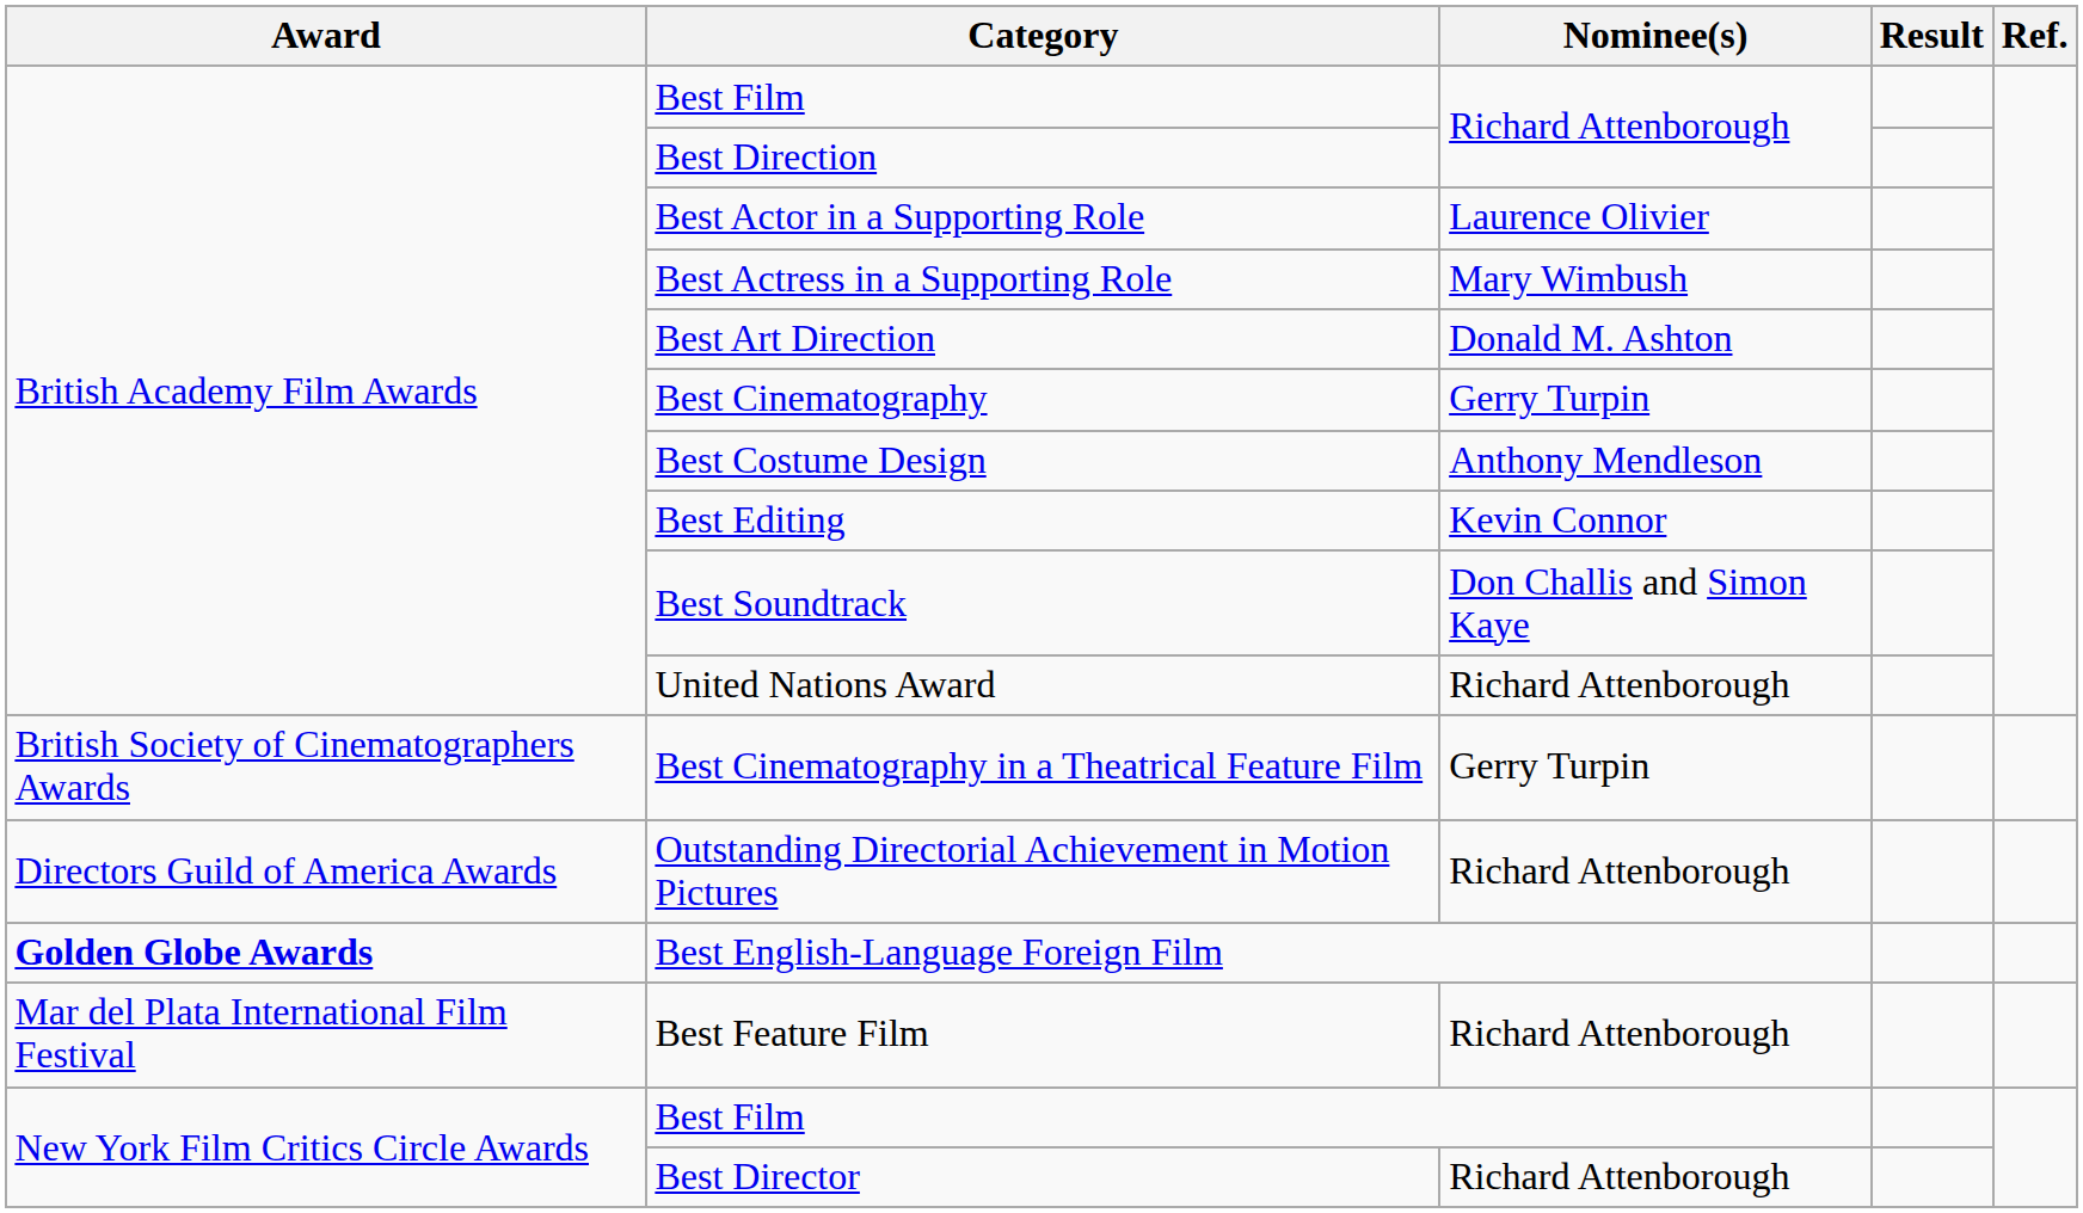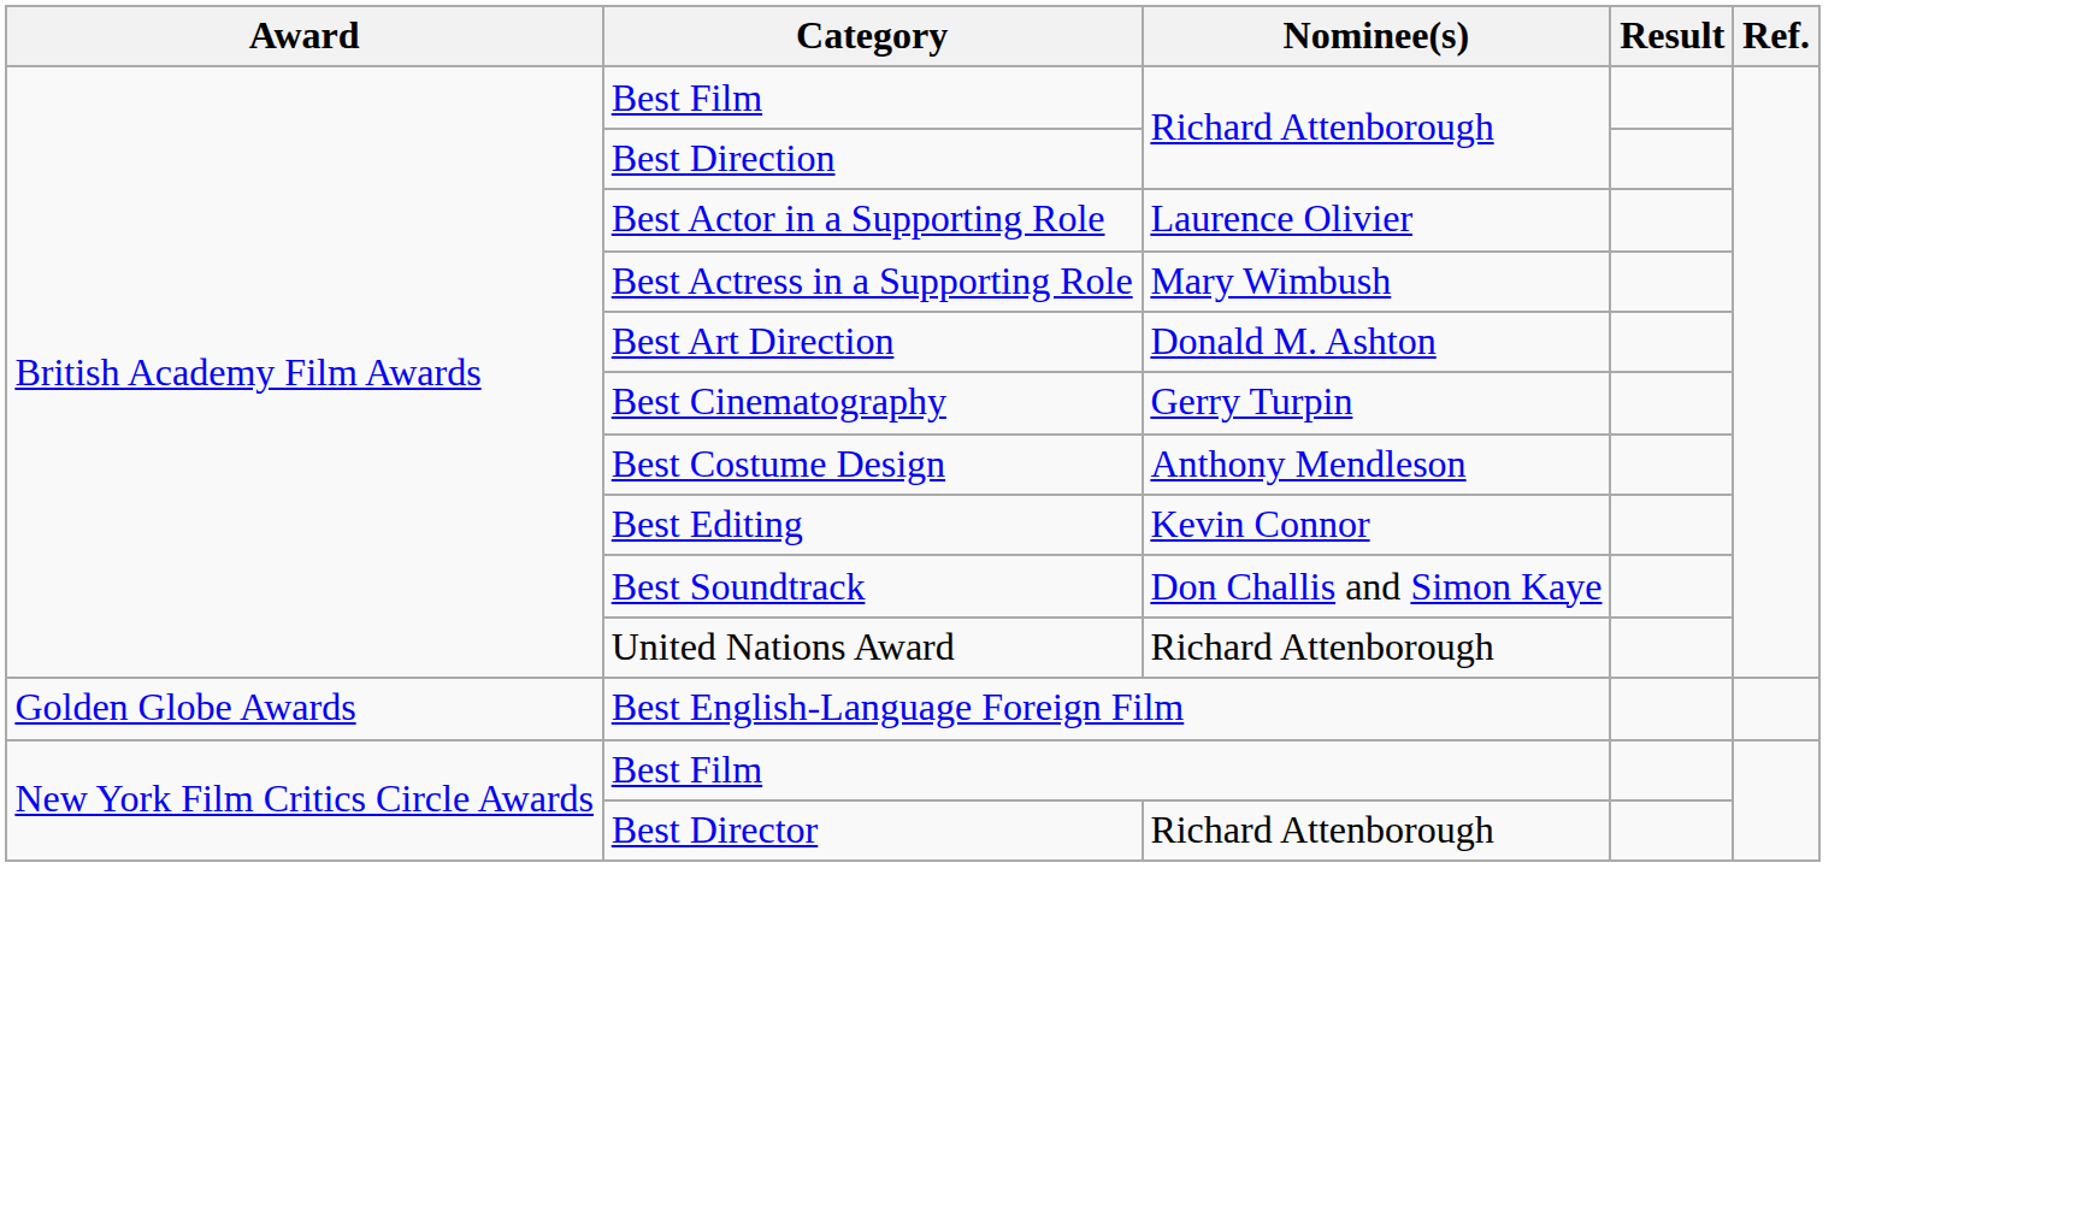- row: British Society of Cinematographers Awards | Best Cinematography in a Theatrical Feature Film | Gerry Turpin
- row: Directors Guild of America Awards | Outstanding Directorial Achievement in Motion Pictures | Richard Attenborough
Best English-Language Foreign Film | Award: bold -> normal
- row: Mar del Plata International Film Festival | Best Feature Film | Richard Attenborough
